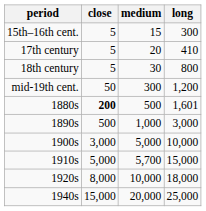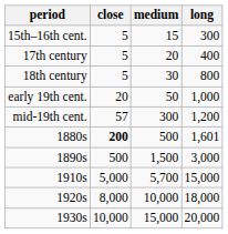17th century | long: 410 -> 400
+ row: early 19th cent. | 20 | 50 | 1,000
mid-19th cent. | close: 50 -> 57
1890s | medium: 1,000 -> 1,500
- row: 1900s | 3,000 | 5,000 | 10,000
+ row: 1930s | 10,000 | 15,000 | 20,000
- row: 1940s | 15,000 | 20,000 | 25,000
